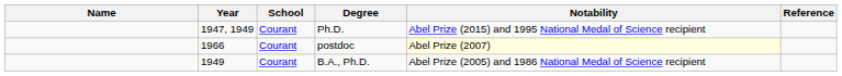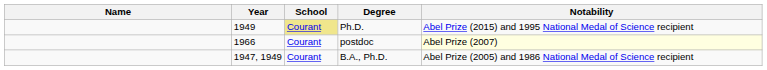- column: Reference
Ph.D. | Year: 1947, 1949 -> 1949
Ph.D. | School: no background -> khaki background
B.A., Ph.D. | Year: 1949 -> 1947, 1949
